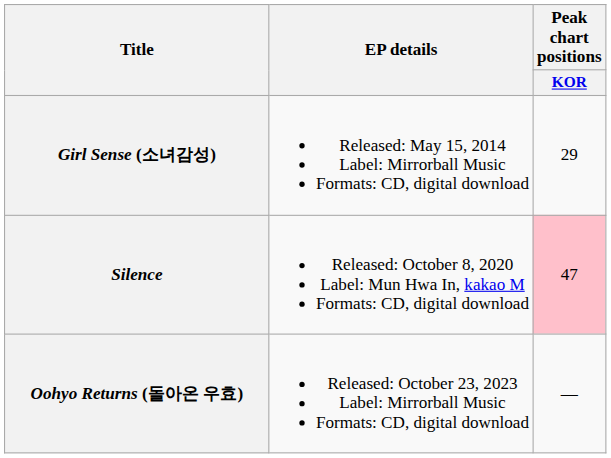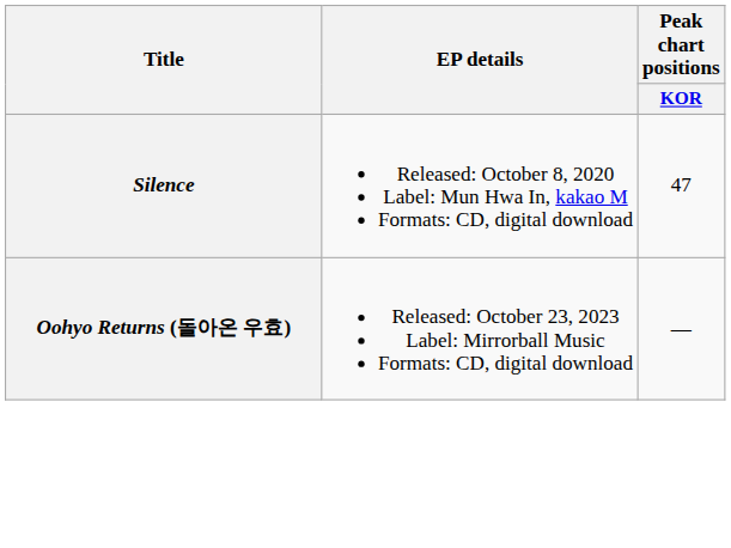- row: Girl Sense (소녀감성) | Released: May 15, 2014 Label: Mirrorball Music Formats: CD, digital download | 29
Silence | Peak chart positions / KOR: pink background -> no background
